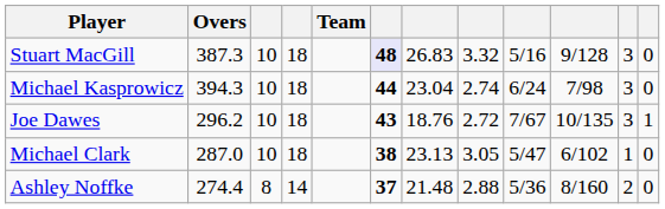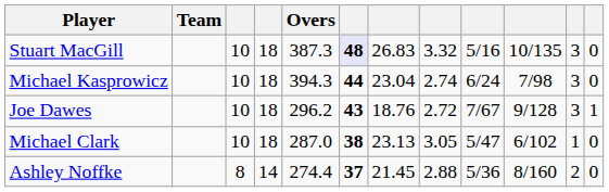columns swapped: Team <-> Overs
Stuart MacGill | column 10: 9/128 -> 10/135
Joe Dawes | column 10: 10/135 -> 9/128
Ashley Noffke | column 7: 21.48 -> 21.45
